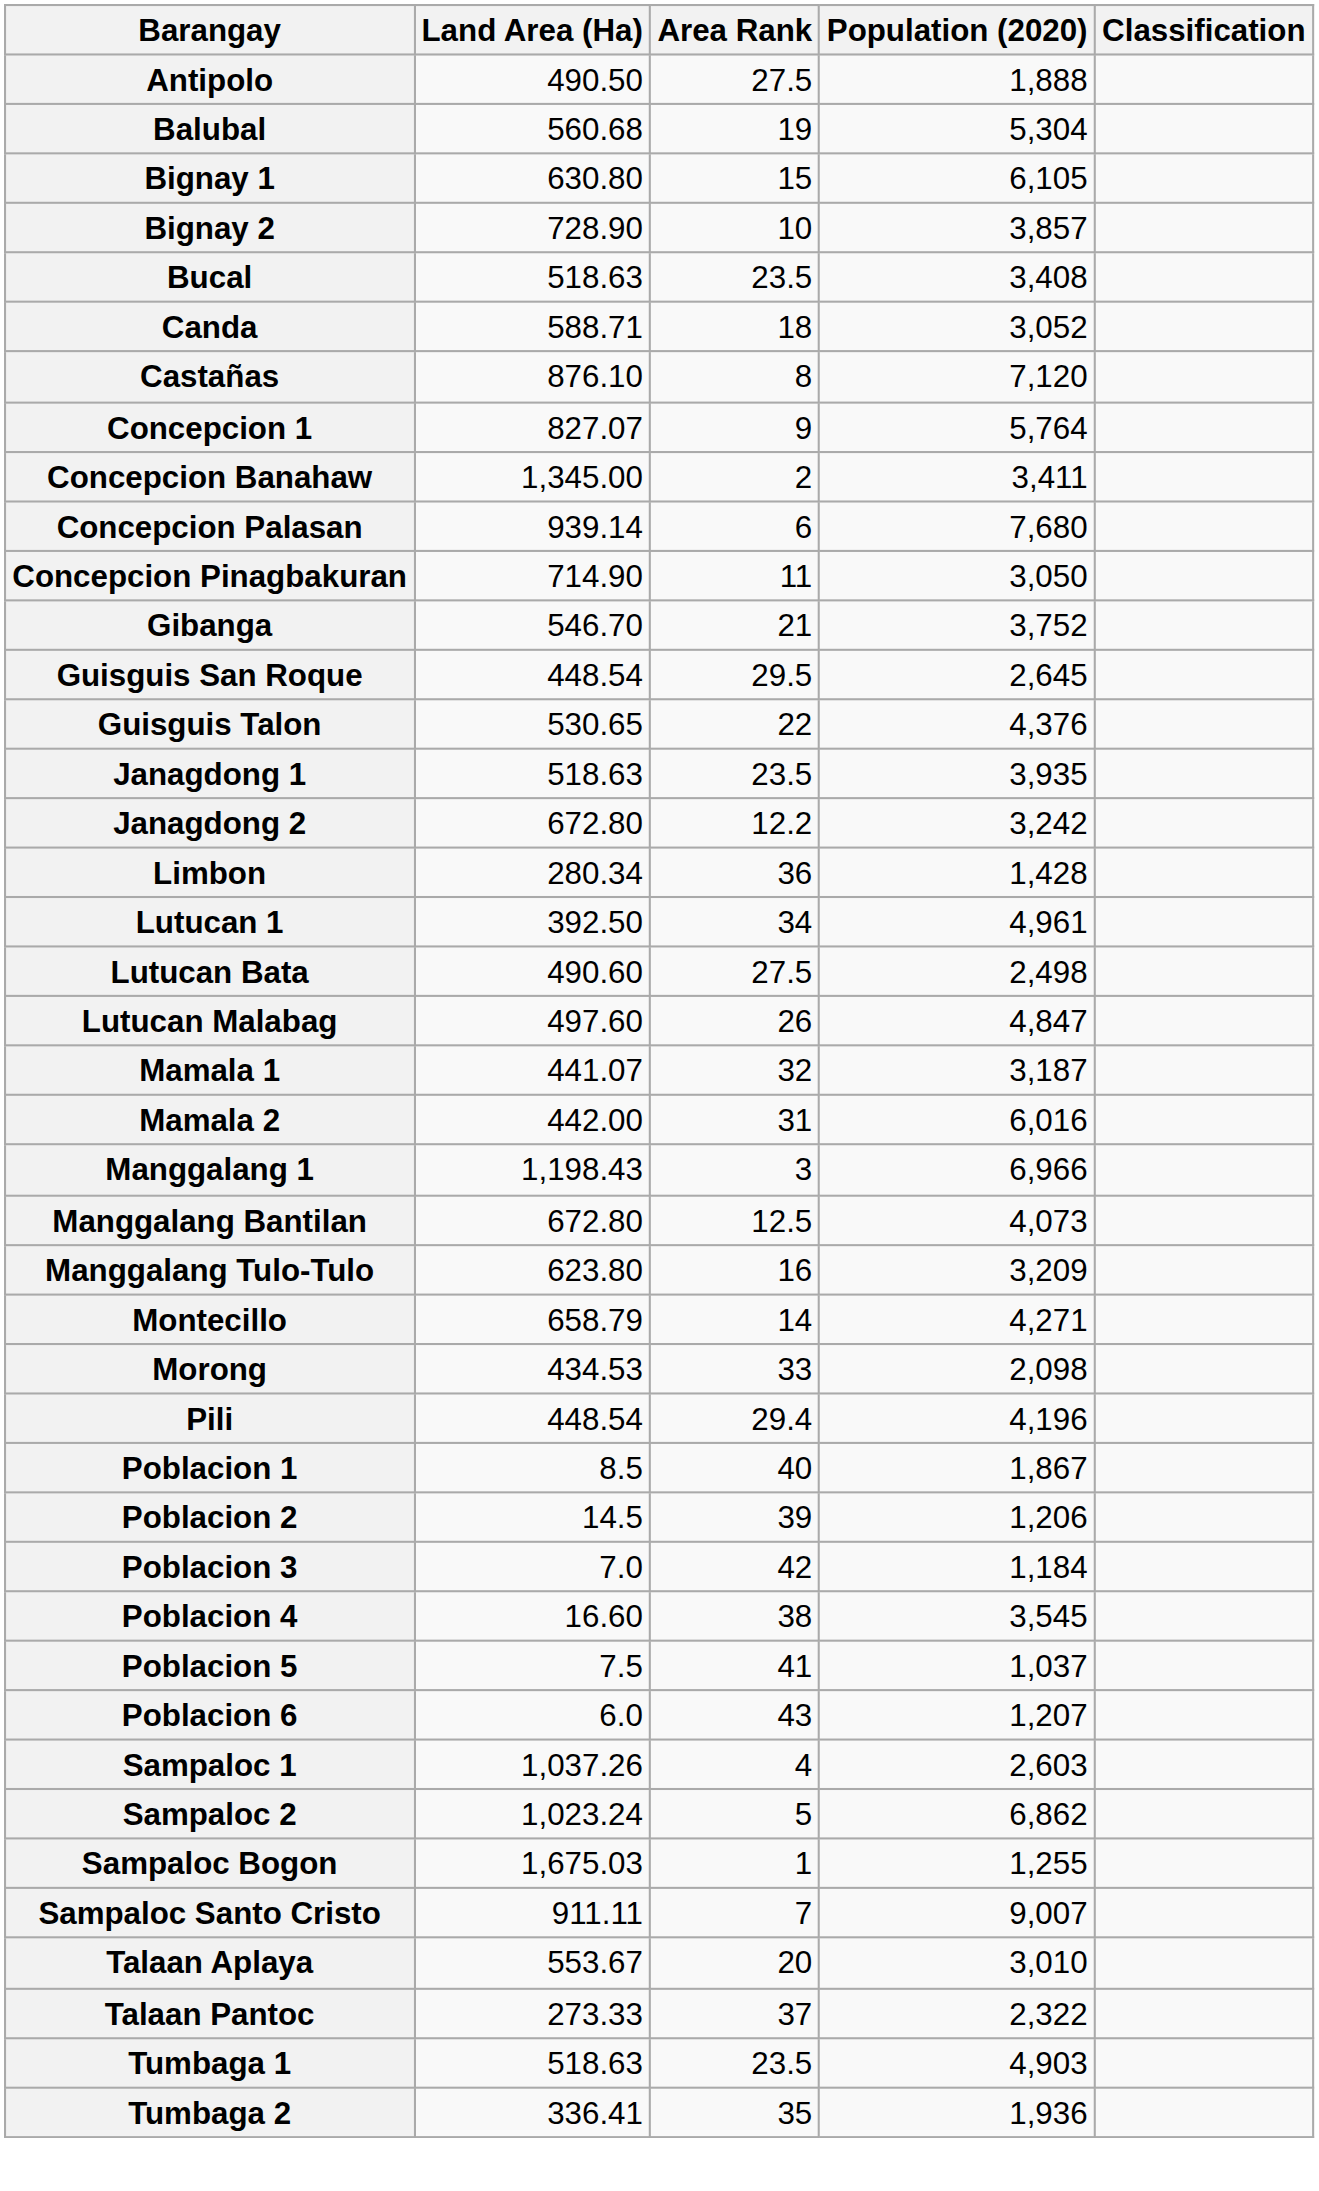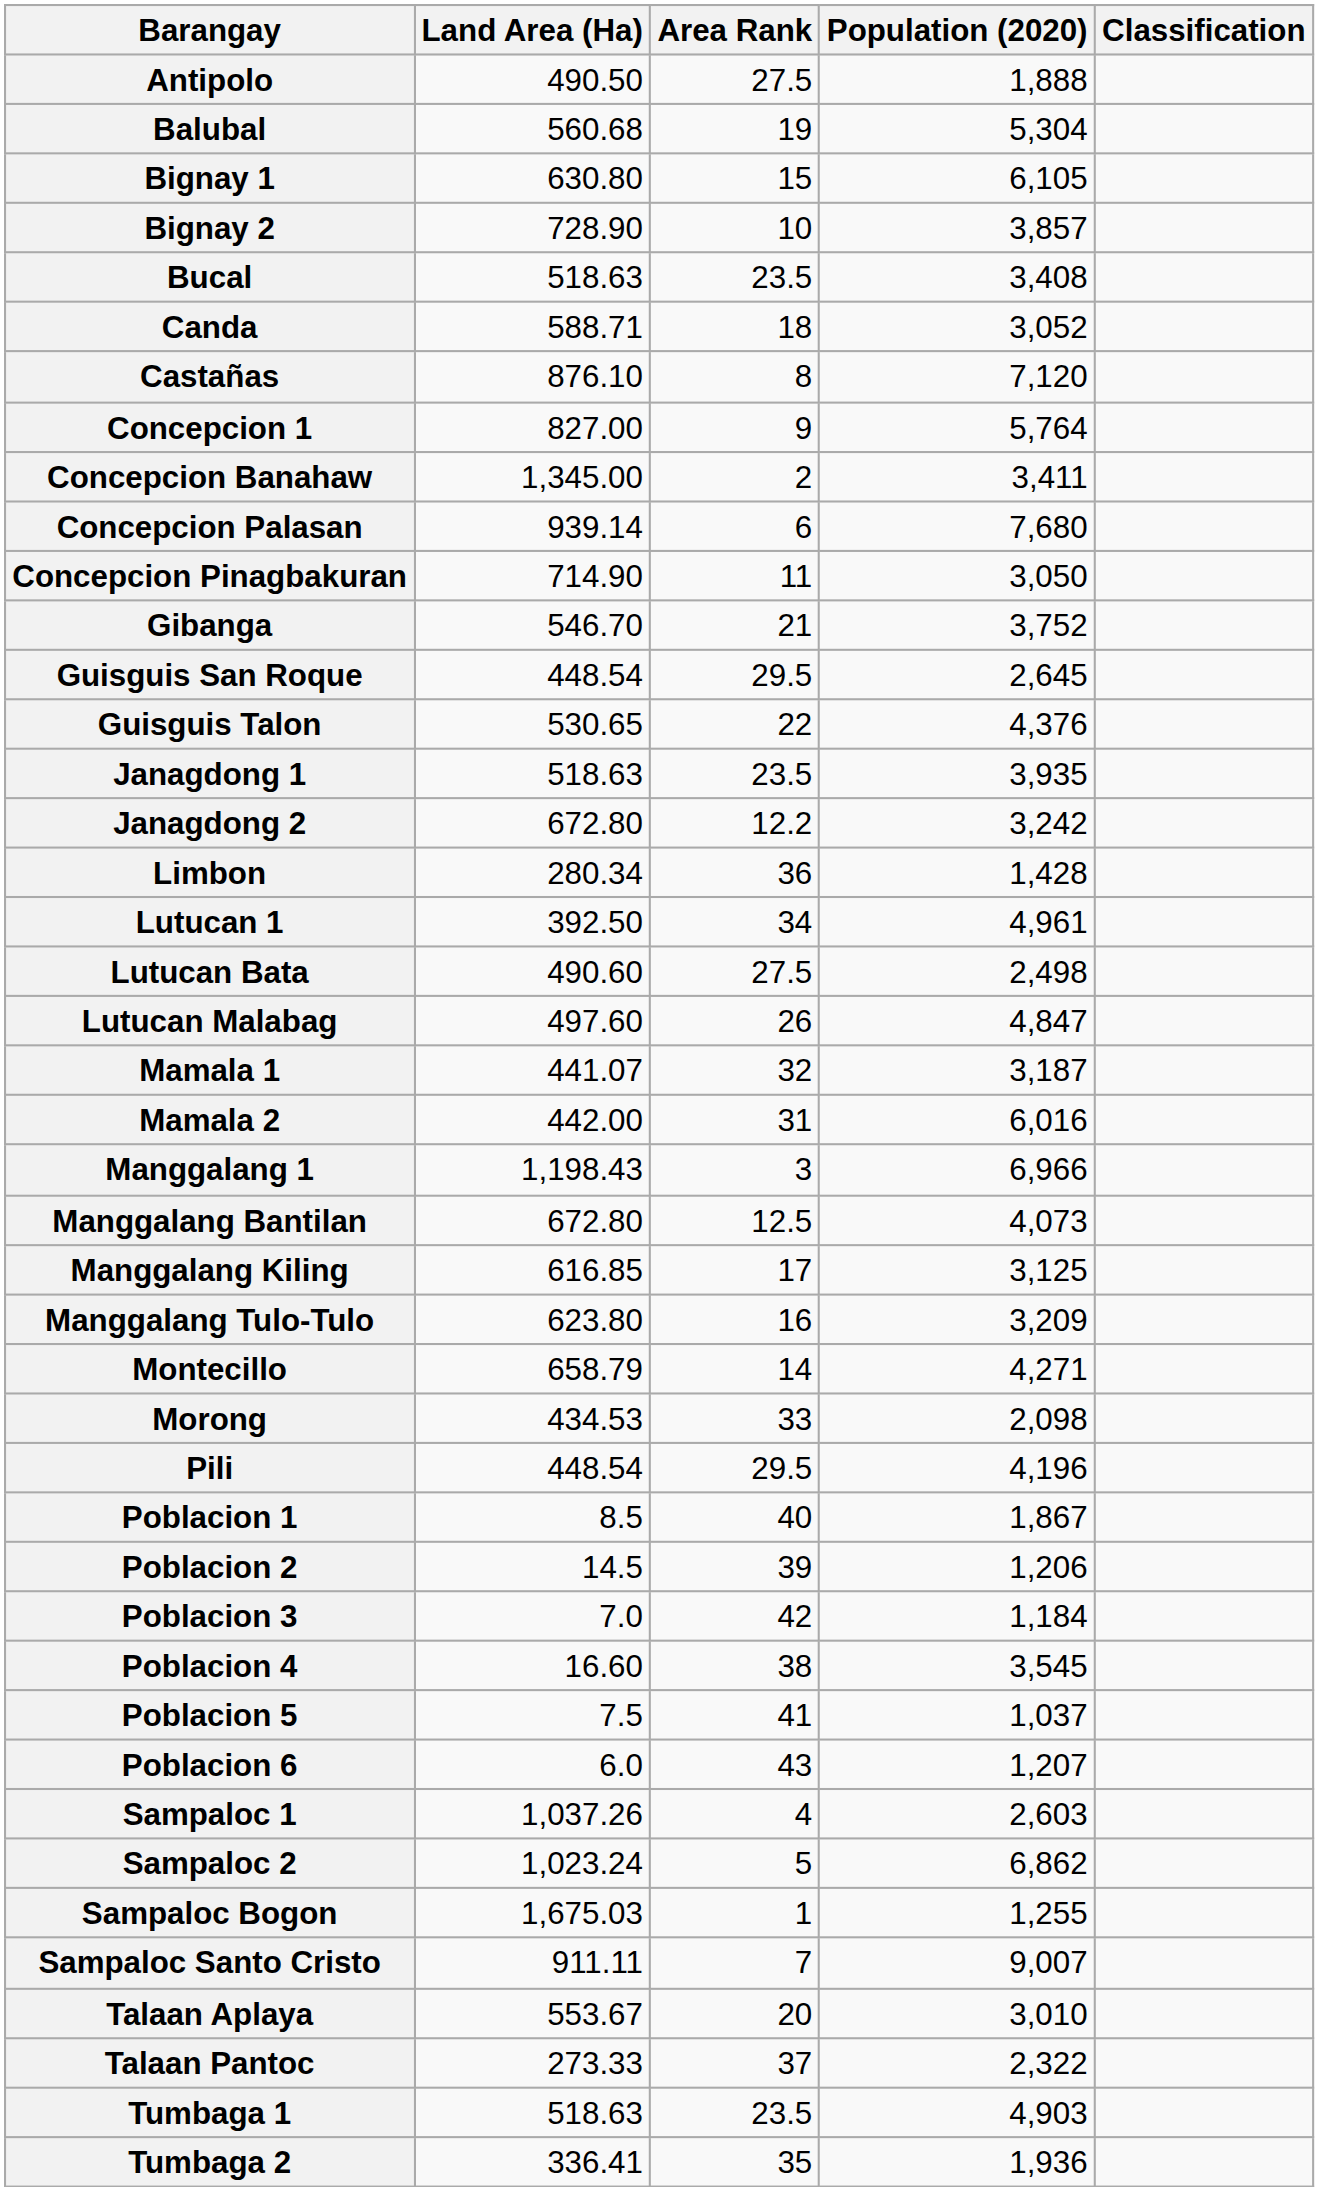Concepcion 1 | Land Area (Ha): 827.07 -> 827.00
+ row: Manggalang Kiling | 616.85 | 17 | 3,125
Pili | Area Rank: 29.4 -> 29.5
